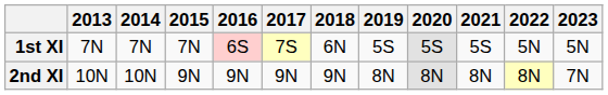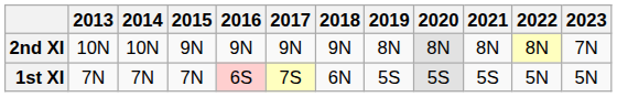rows swapped: 1st XI <-> 2nd XI
